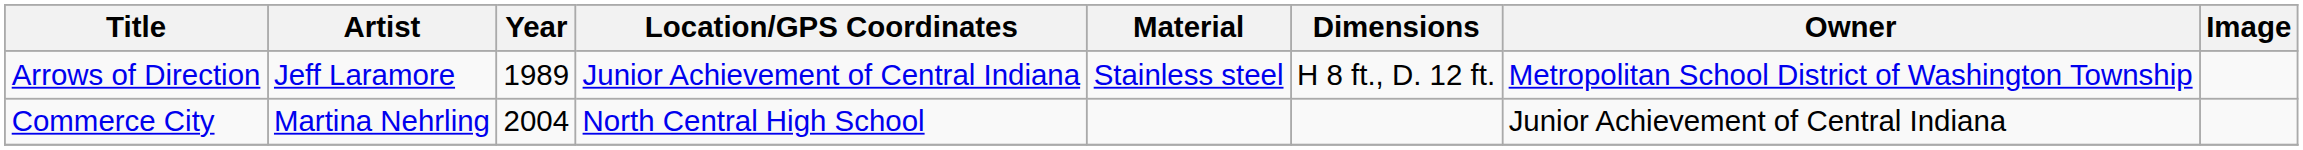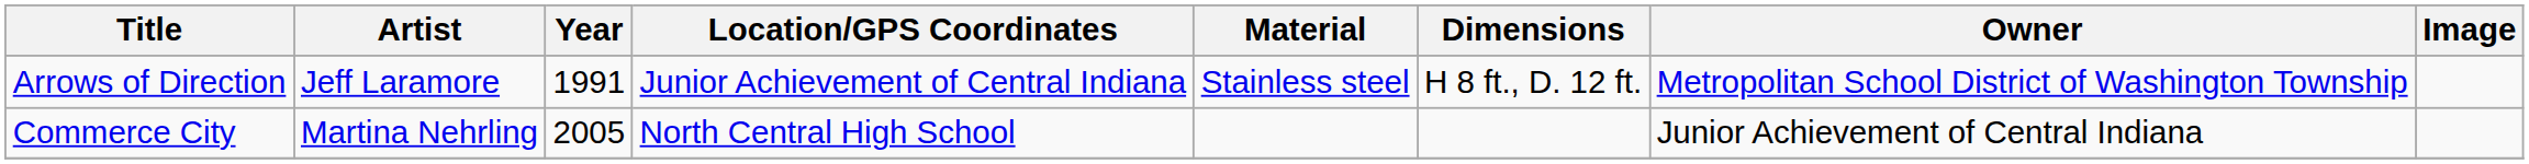Arrows of Direction | Year: 1989 -> 1991
Commerce City | Year: 2004 -> 2005
